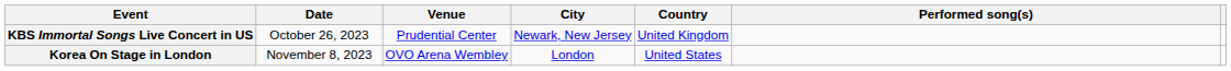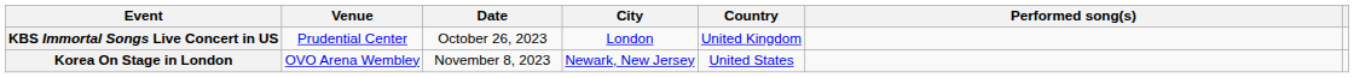columns swapped: Date <-> Venue
KBS Immortal Songs Live Concert in US | City: Newark, New Jersey -> London
Korea On Stage in London | City: London -> Newark, New Jersey
